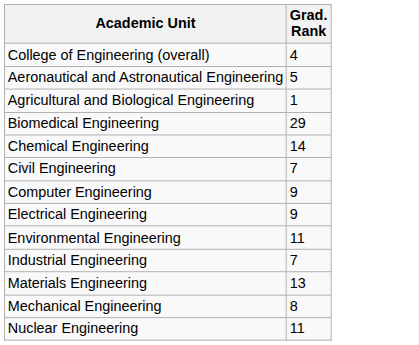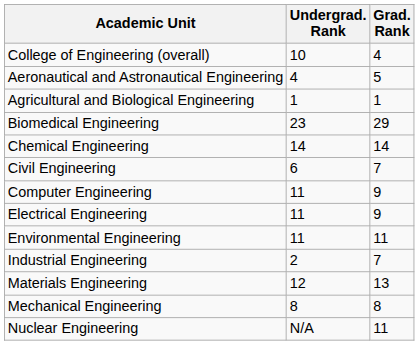+ column: Undergrad. Rank | 10 | 4 | 1 | 23 | 14 | 6 | 11 | 11 | 11 | 2 | 12 | 8 | N/A
